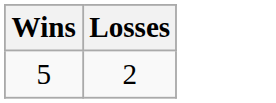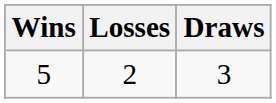+ column: Draws | 3
